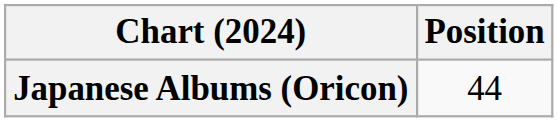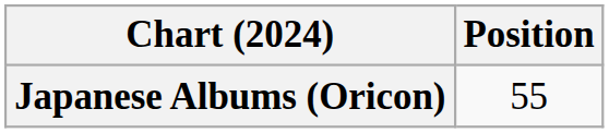Japanese Albums (Oricon) | Position: 44 -> 55
